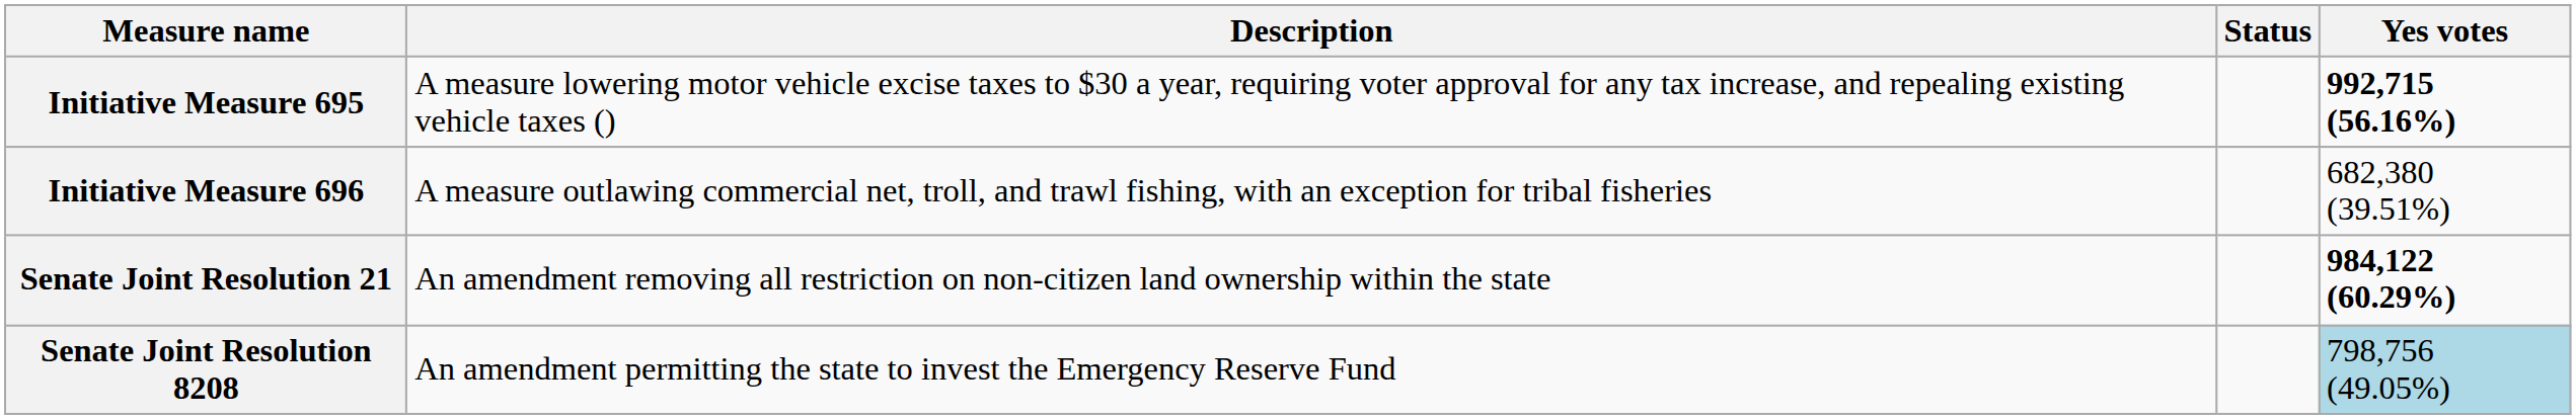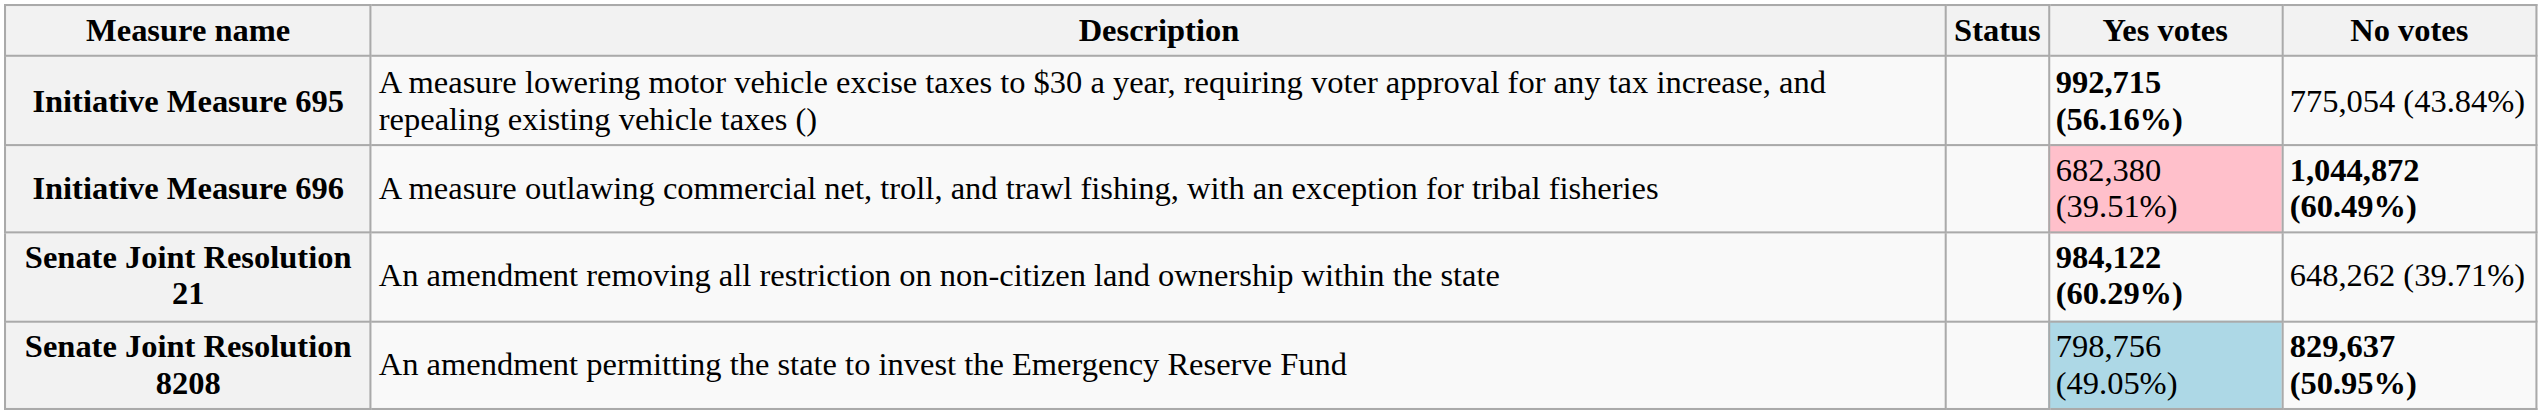+ column: No votes | 775,054 (43.84%) | 1,044,872 (60.49%) | 648,262 (39.71%) | 829,637 (50.95%)
Initiative Measure 696 | Yes votes: no background -> pink background
